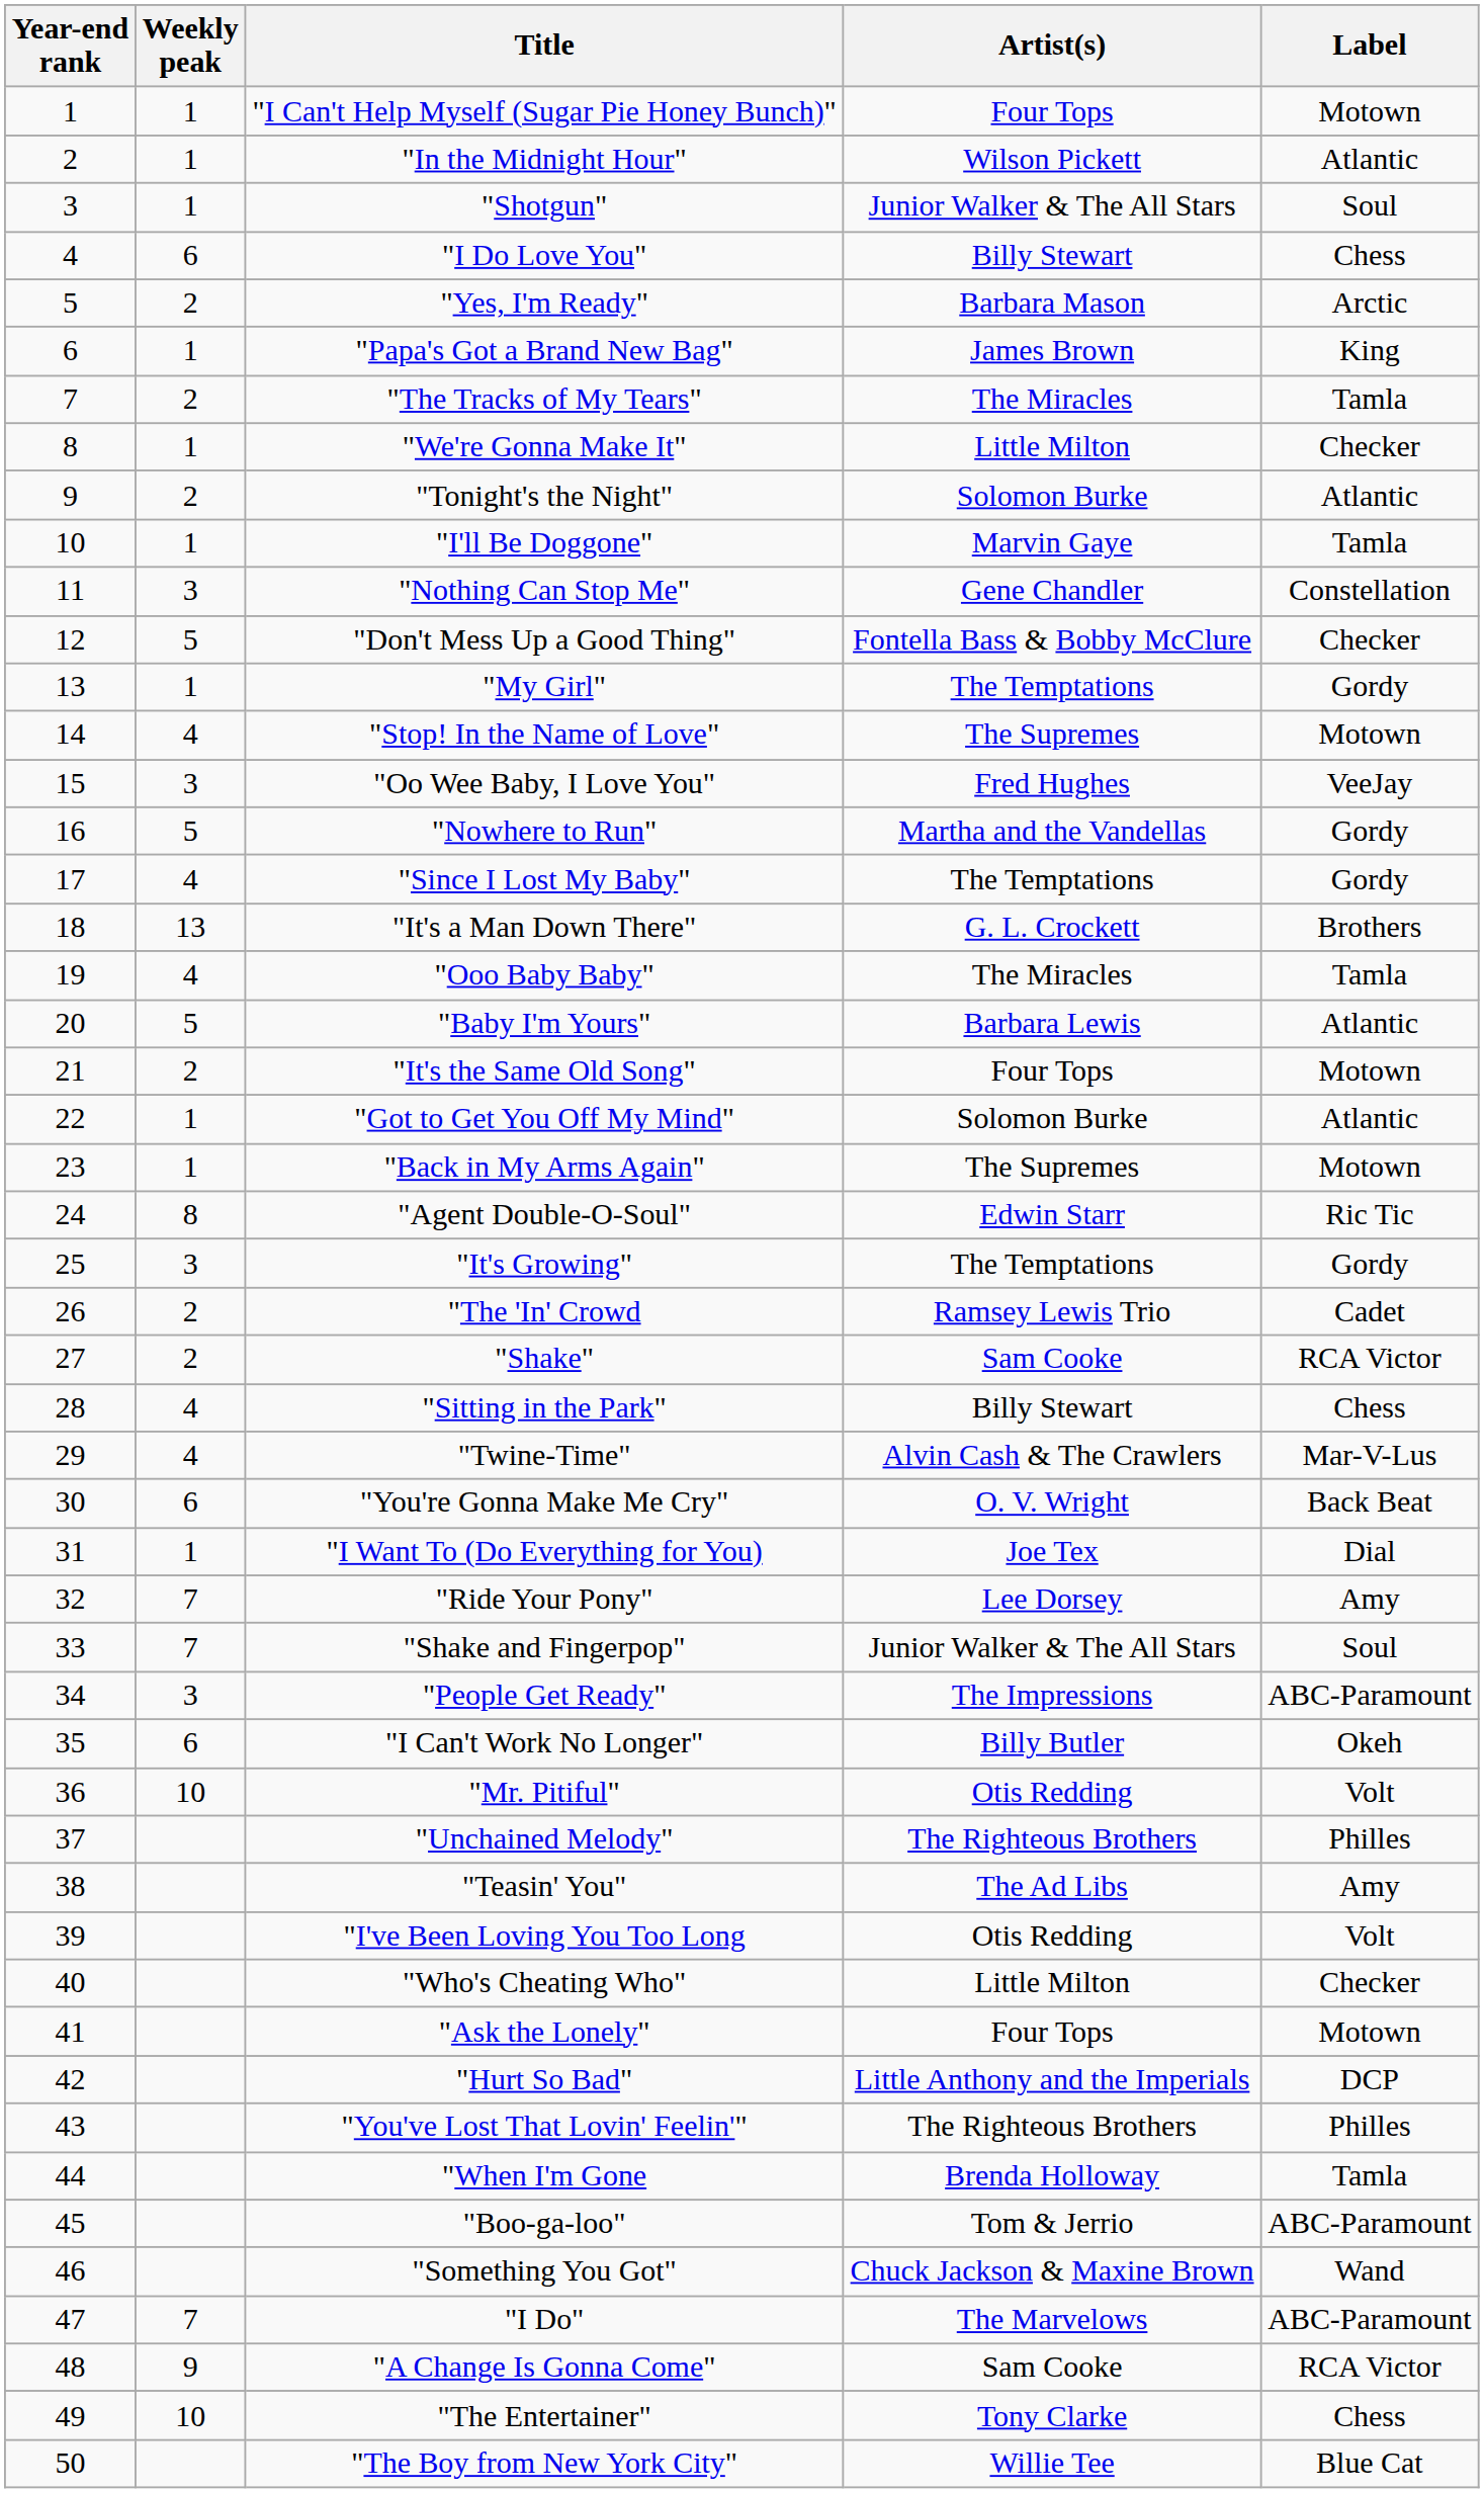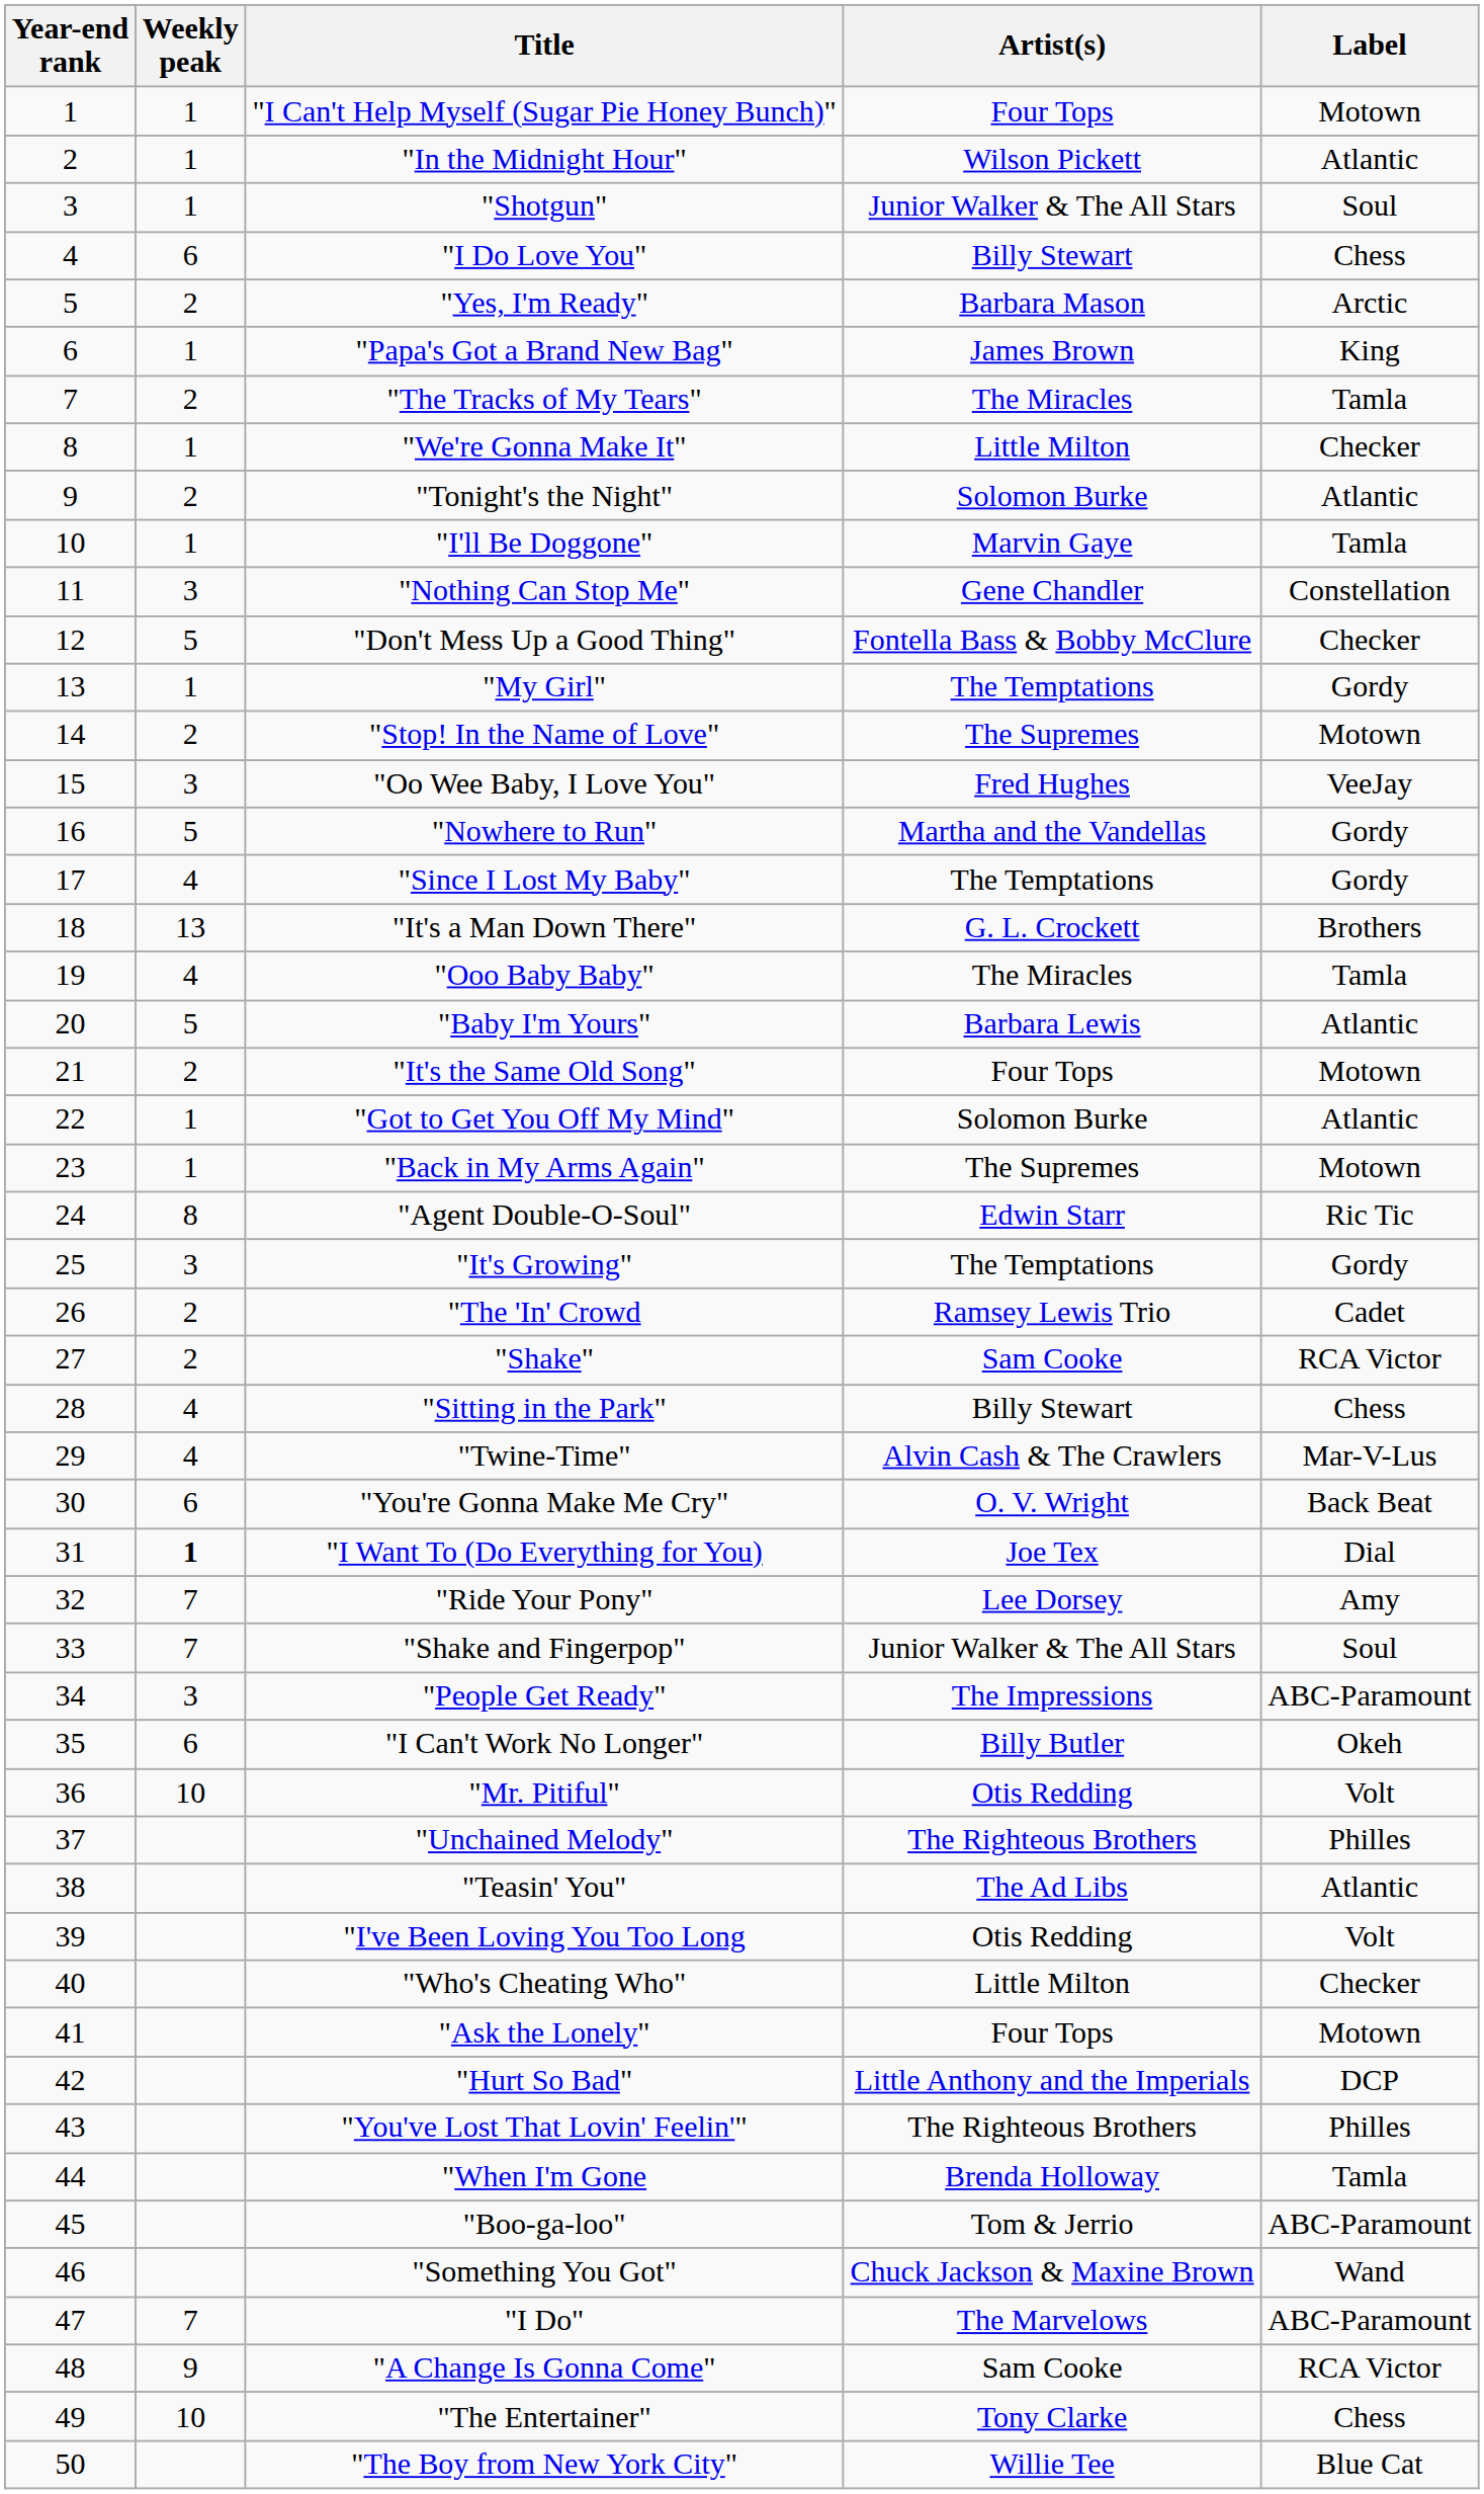"Stop! In the Name of Love" | Weekly peak: 4 -> 2
"I Want To (Do Everything for You) | Weekly peak: normal -> bold
"Teasin' You" | Label: Amy -> Atlantic
